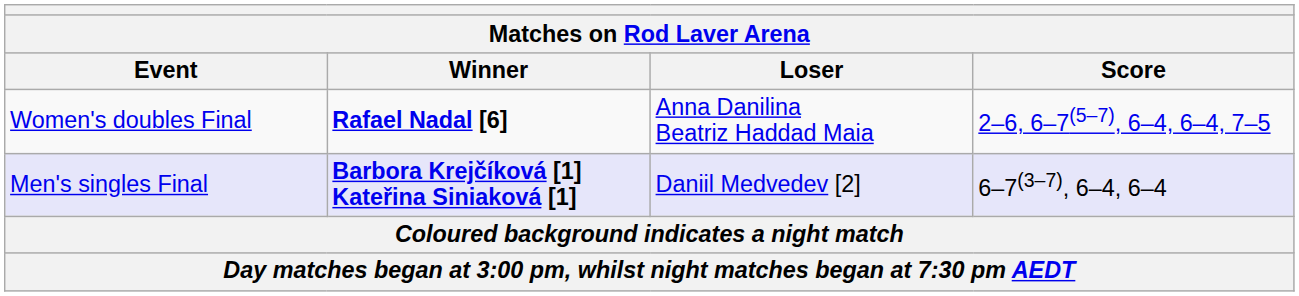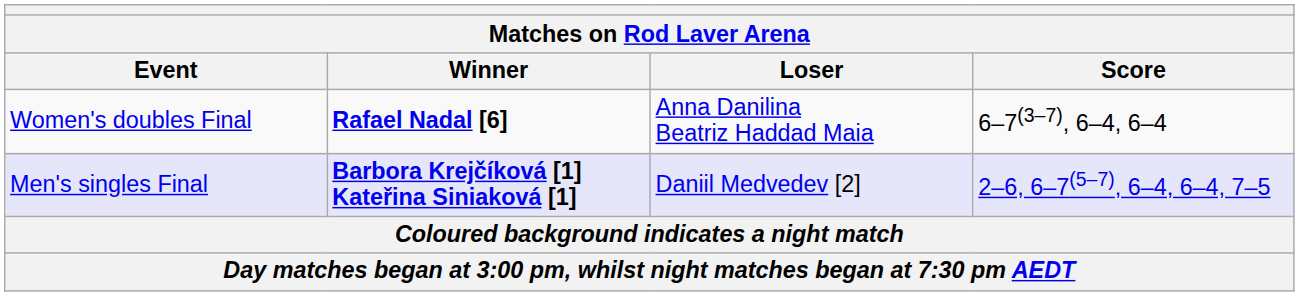Women's doubles Final | Score: 2–6, 6–7(5–7), 6–4, 6–4, 7–5 -> 6–7(3–7), 6–4, 6–4
Men's singles Final | Score: 6–7(3–7), 6–4, 6–4 -> 2–6, 6–7(5–7), 6–4, 6–4, 7–5
